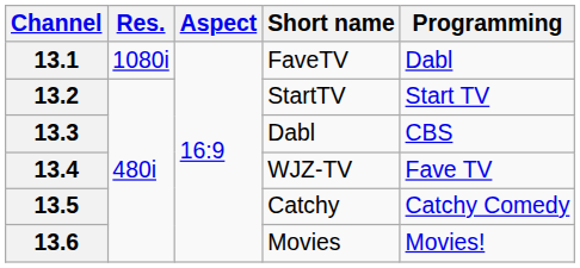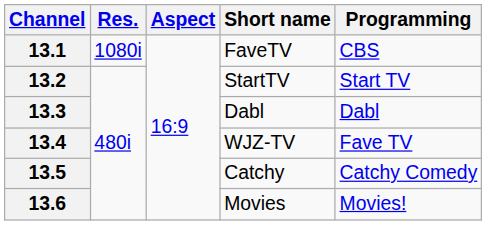13.1 | Programming: Dabl -> CBS
13.3 | Programming: CBS -> Dabl
